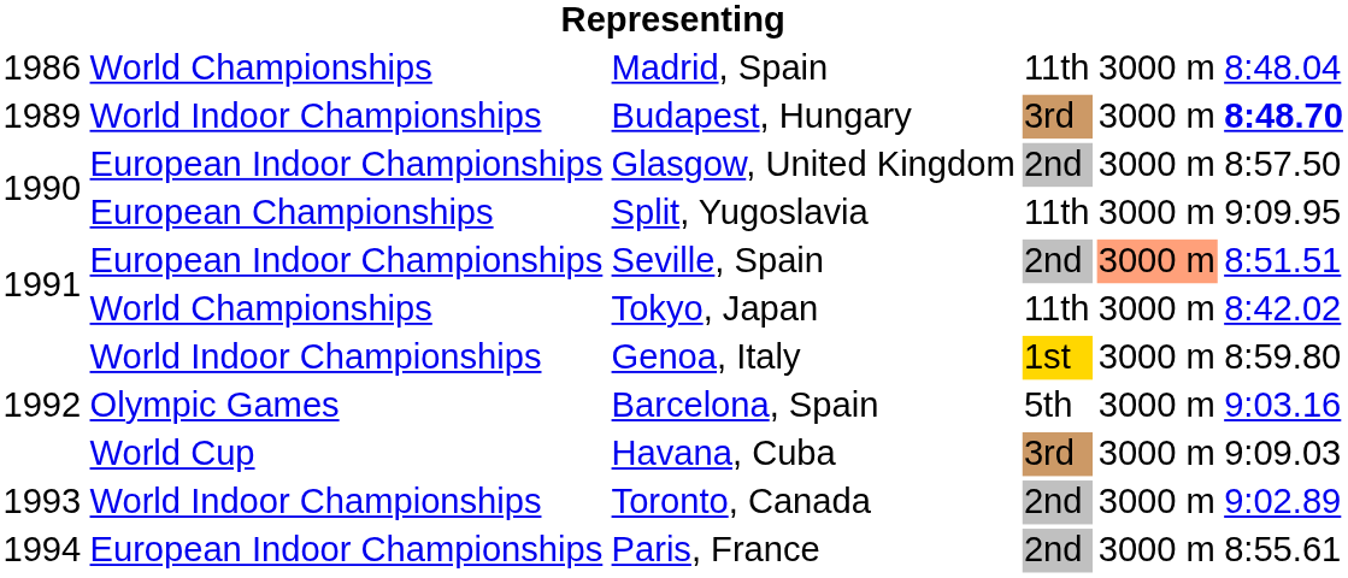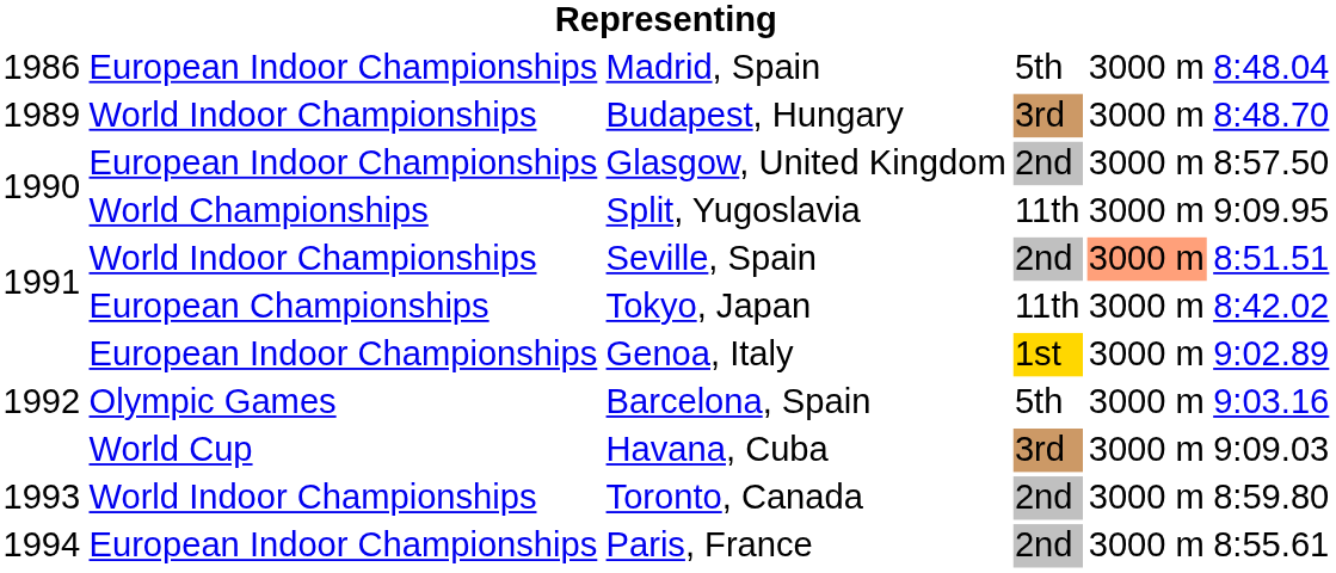Madrid, Spain | column 2: World Championships -> European Indoor Championships
Madrid, Spain | column 4: 11th -> 5th
Budapest, Hungary | column 6: bold -> normal
Split, Yugoslavia | column 2: European Championships -> World Championships
Seville, Spain | column 2: European Indoor Championships -> World Indoor Championships
Tokyo, Japan | column 2: World Championships -> European Championships
Genoa, Italy | column 2: World Indoor Championships -> European Indoor Championships
Genoa, Italy | column 6: 8:59.80 -> 9:02.89
Toronto, Canada | column 6: 9:02.89 -> 8:59.80
